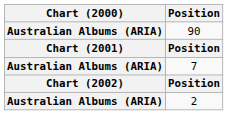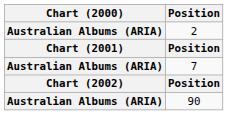rows swapped: 2 <-> 90
